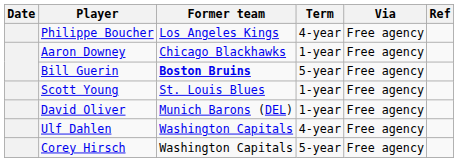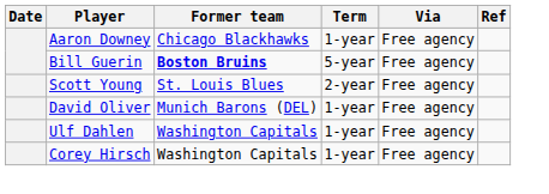- row: Philippe Boucher | Los Angeles Kings | 4-year | Free agency
Scott Young | Term: 1-year -> 2-year
Ulf Dahlen | Term: 4-year -> 1-year
Corey Hirsch | Term: 5-year -> 1-year
